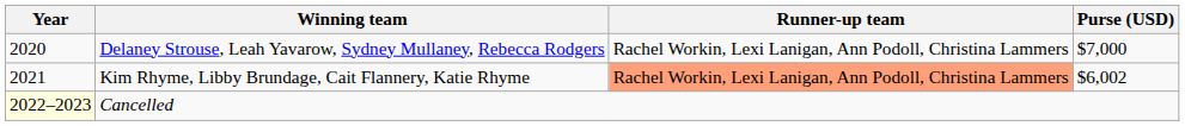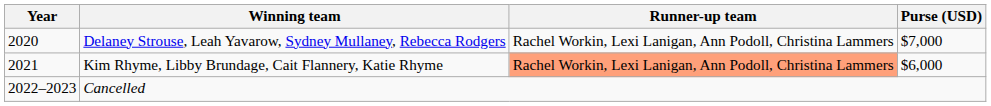Kim Rhyme, Libby Brundage, Cait Flannery, Katie Rhyme | Purse (USD): $6,002 -> $6,000
Cancelled | Year: lightyellow background -> no background
